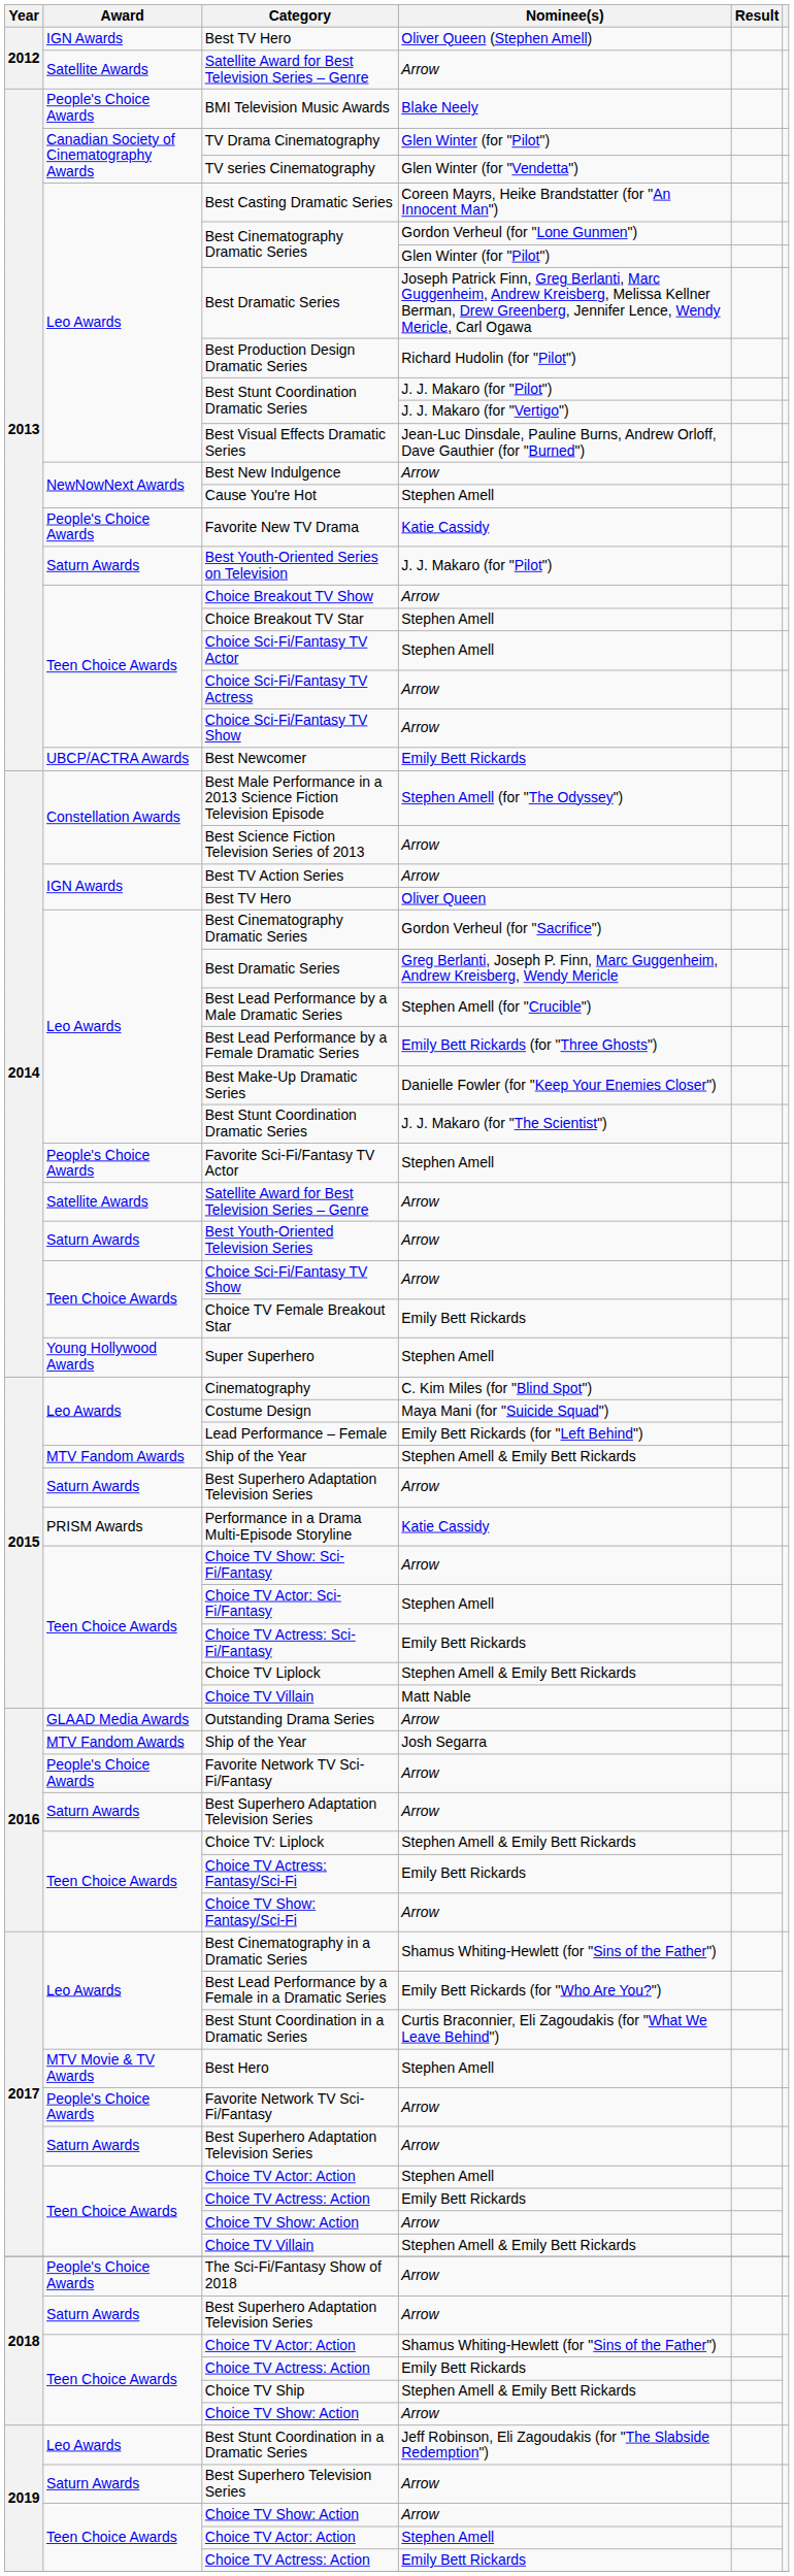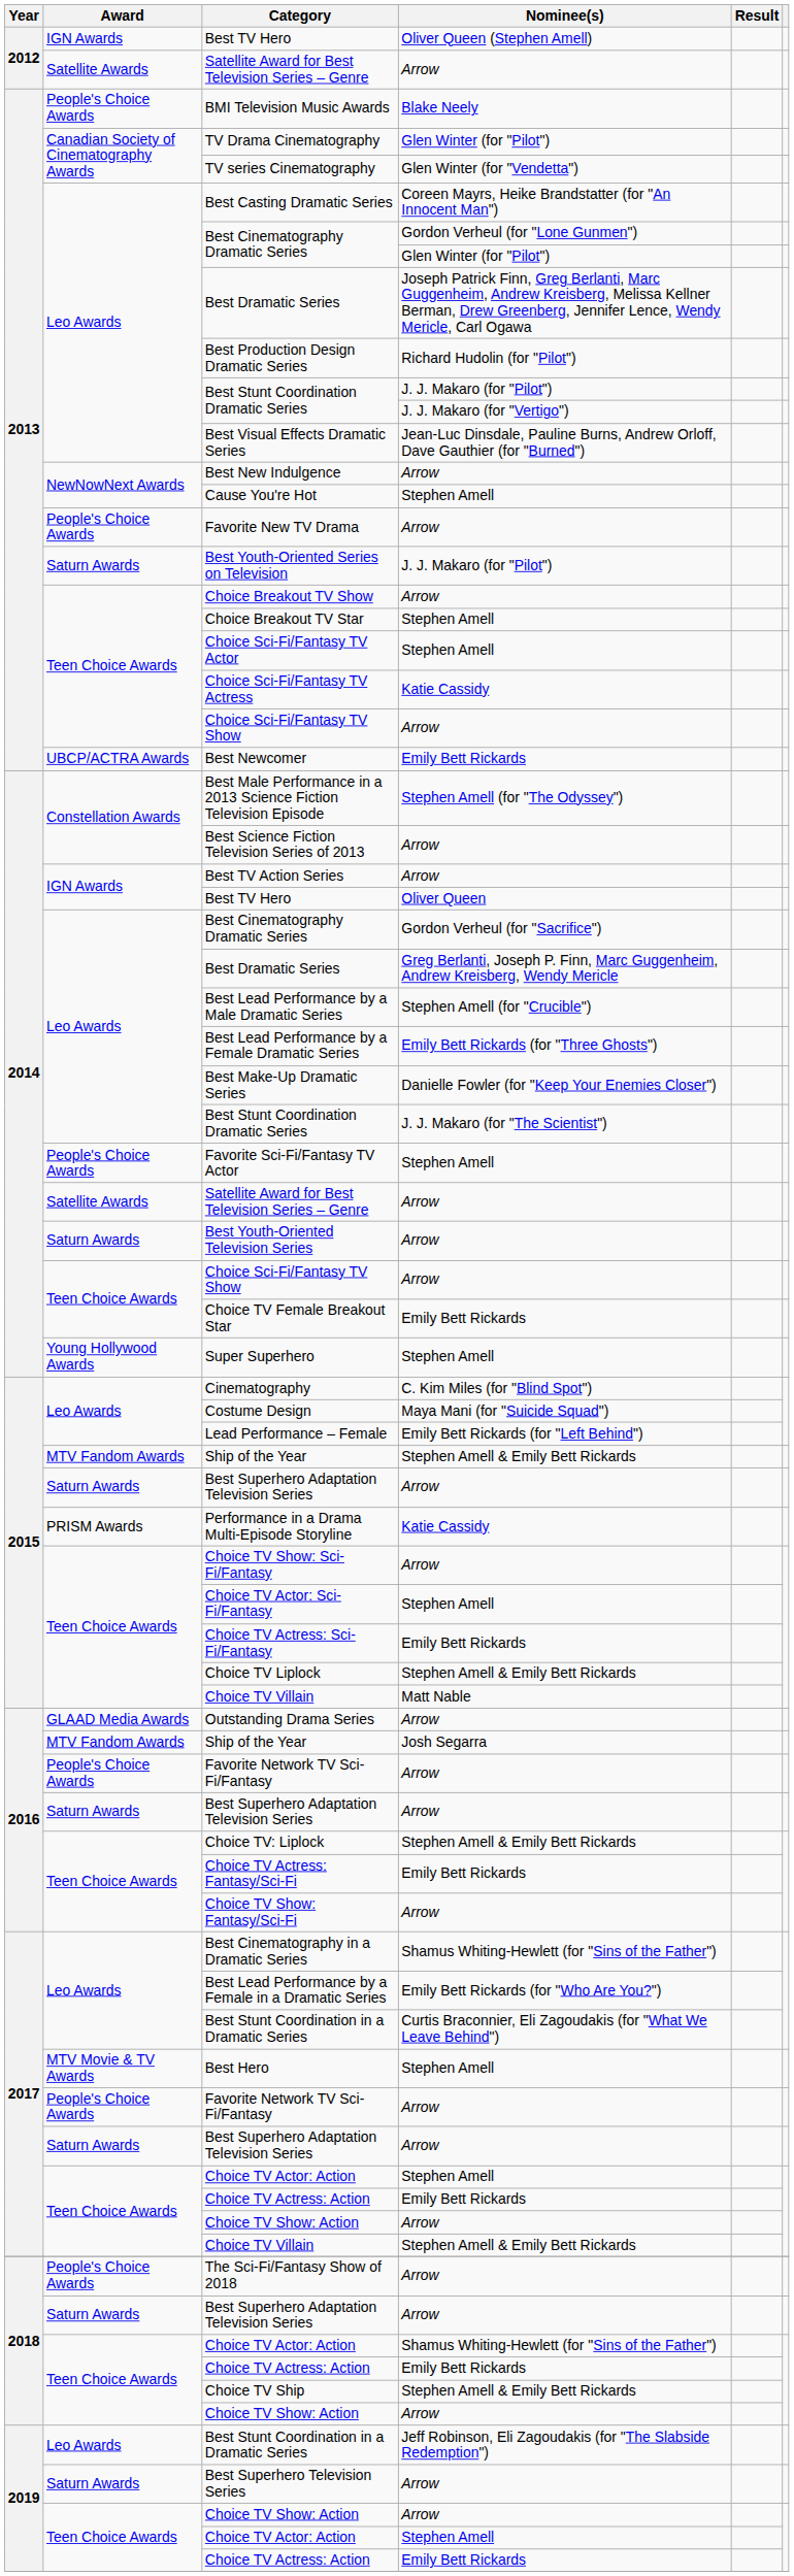Favorite New TV Drama | Nominee(s): Katie Cassidy -> Arrow
Choice Sci-Fi/Fantasy TV Actress | Nominee(s): Arrow -> Katie Cassidy
